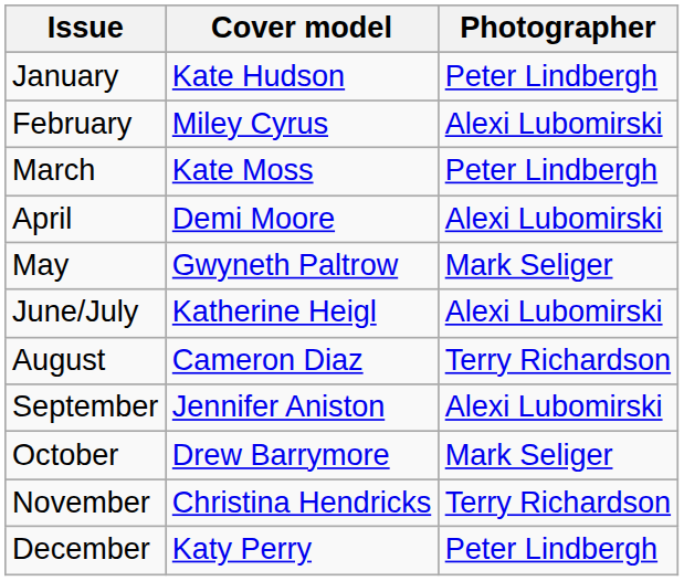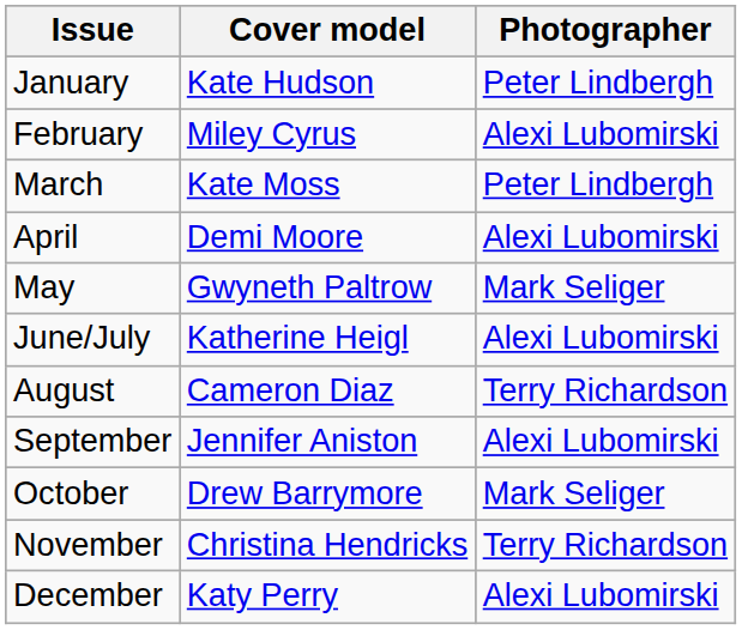December | Photographer: Peter Lindbergh -> Alexi Lubomirski
